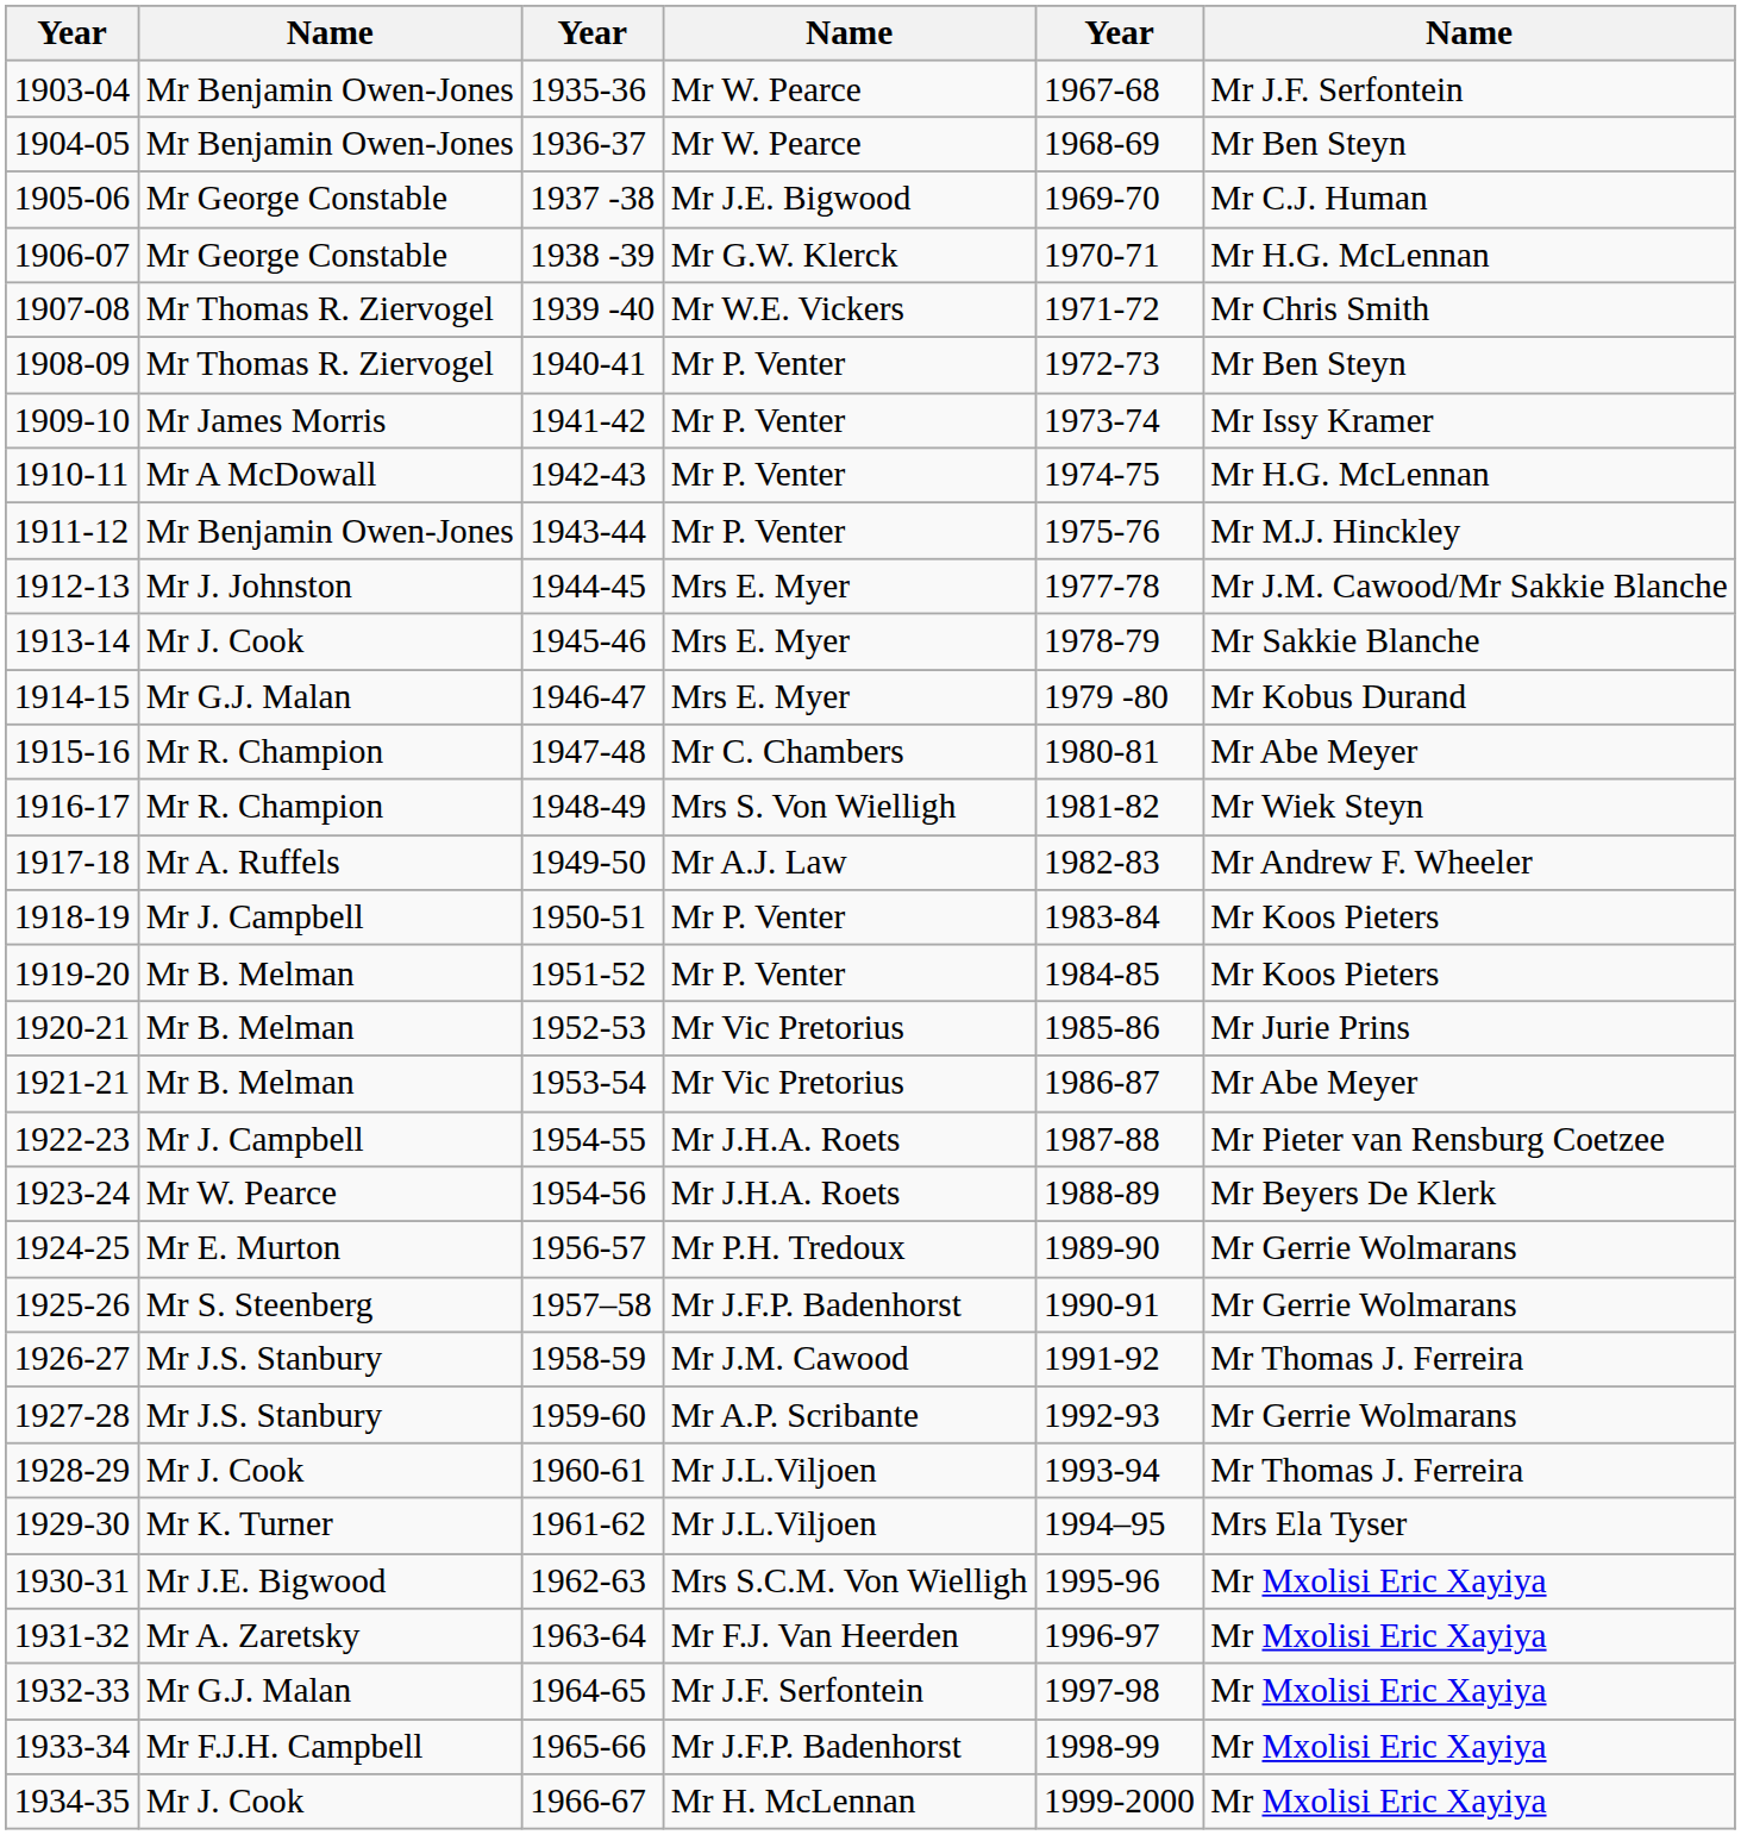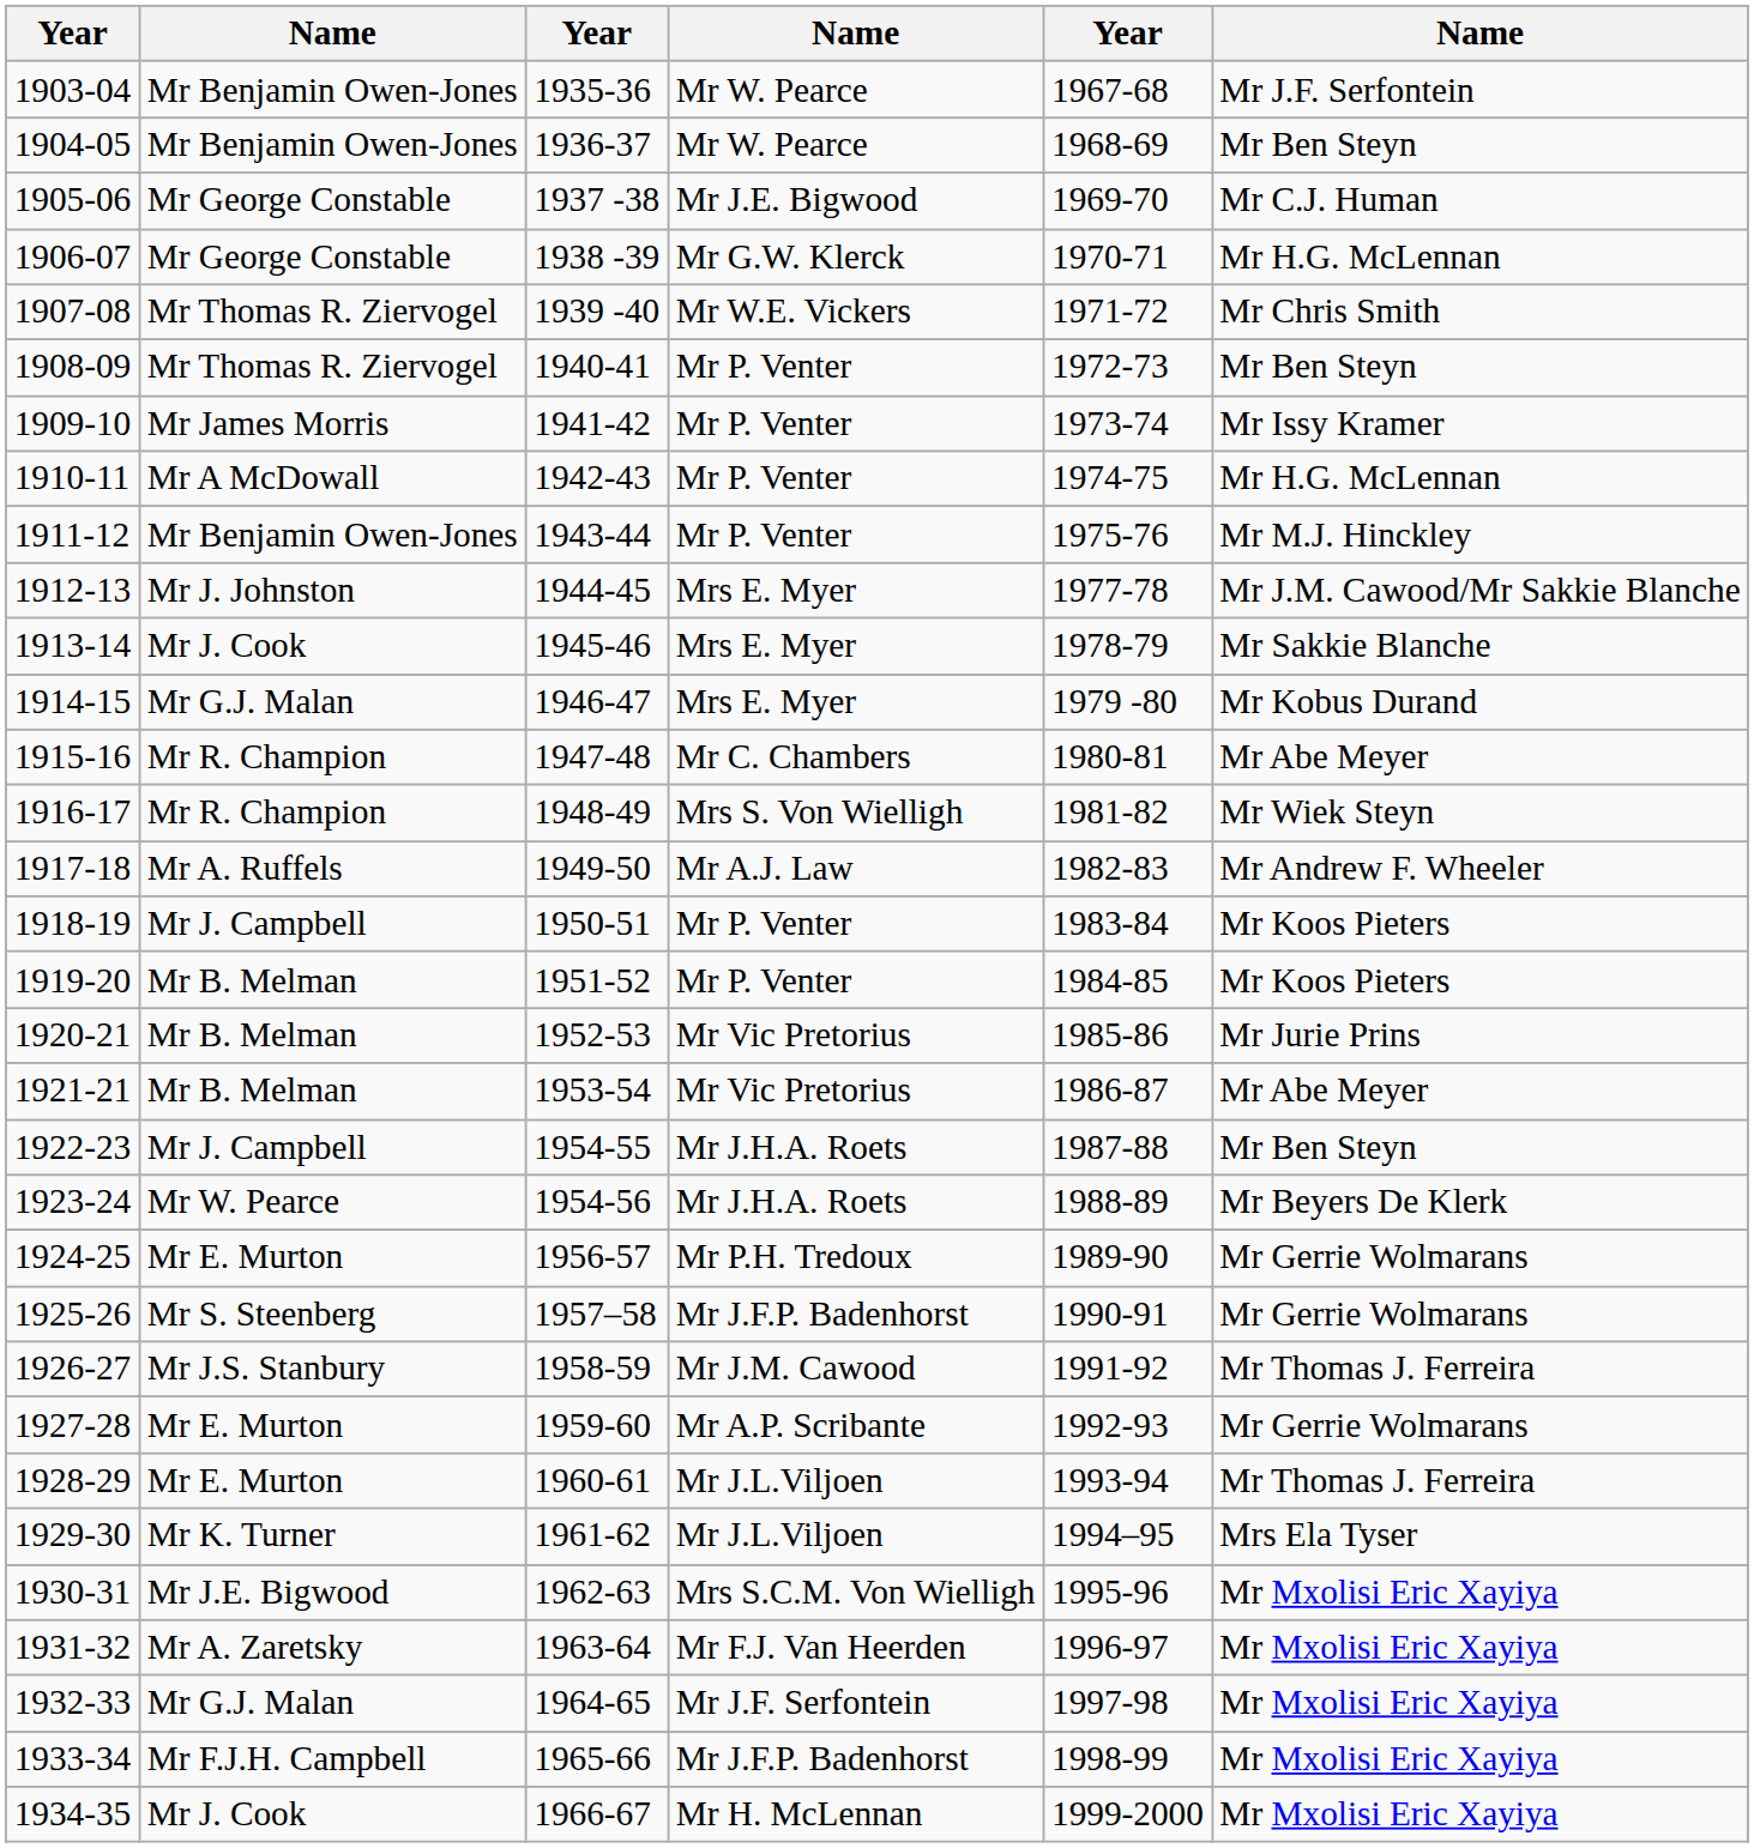1922-23 | column 6: Mr Pieter van Rensburg Coetzee -> Mr Ben Steyn
1927-28 | column 2: Mr J.S. Stanbury -> Mr E. Murton
1928-29 | column 2: Mr J. Cook -> Mr E. Murton
